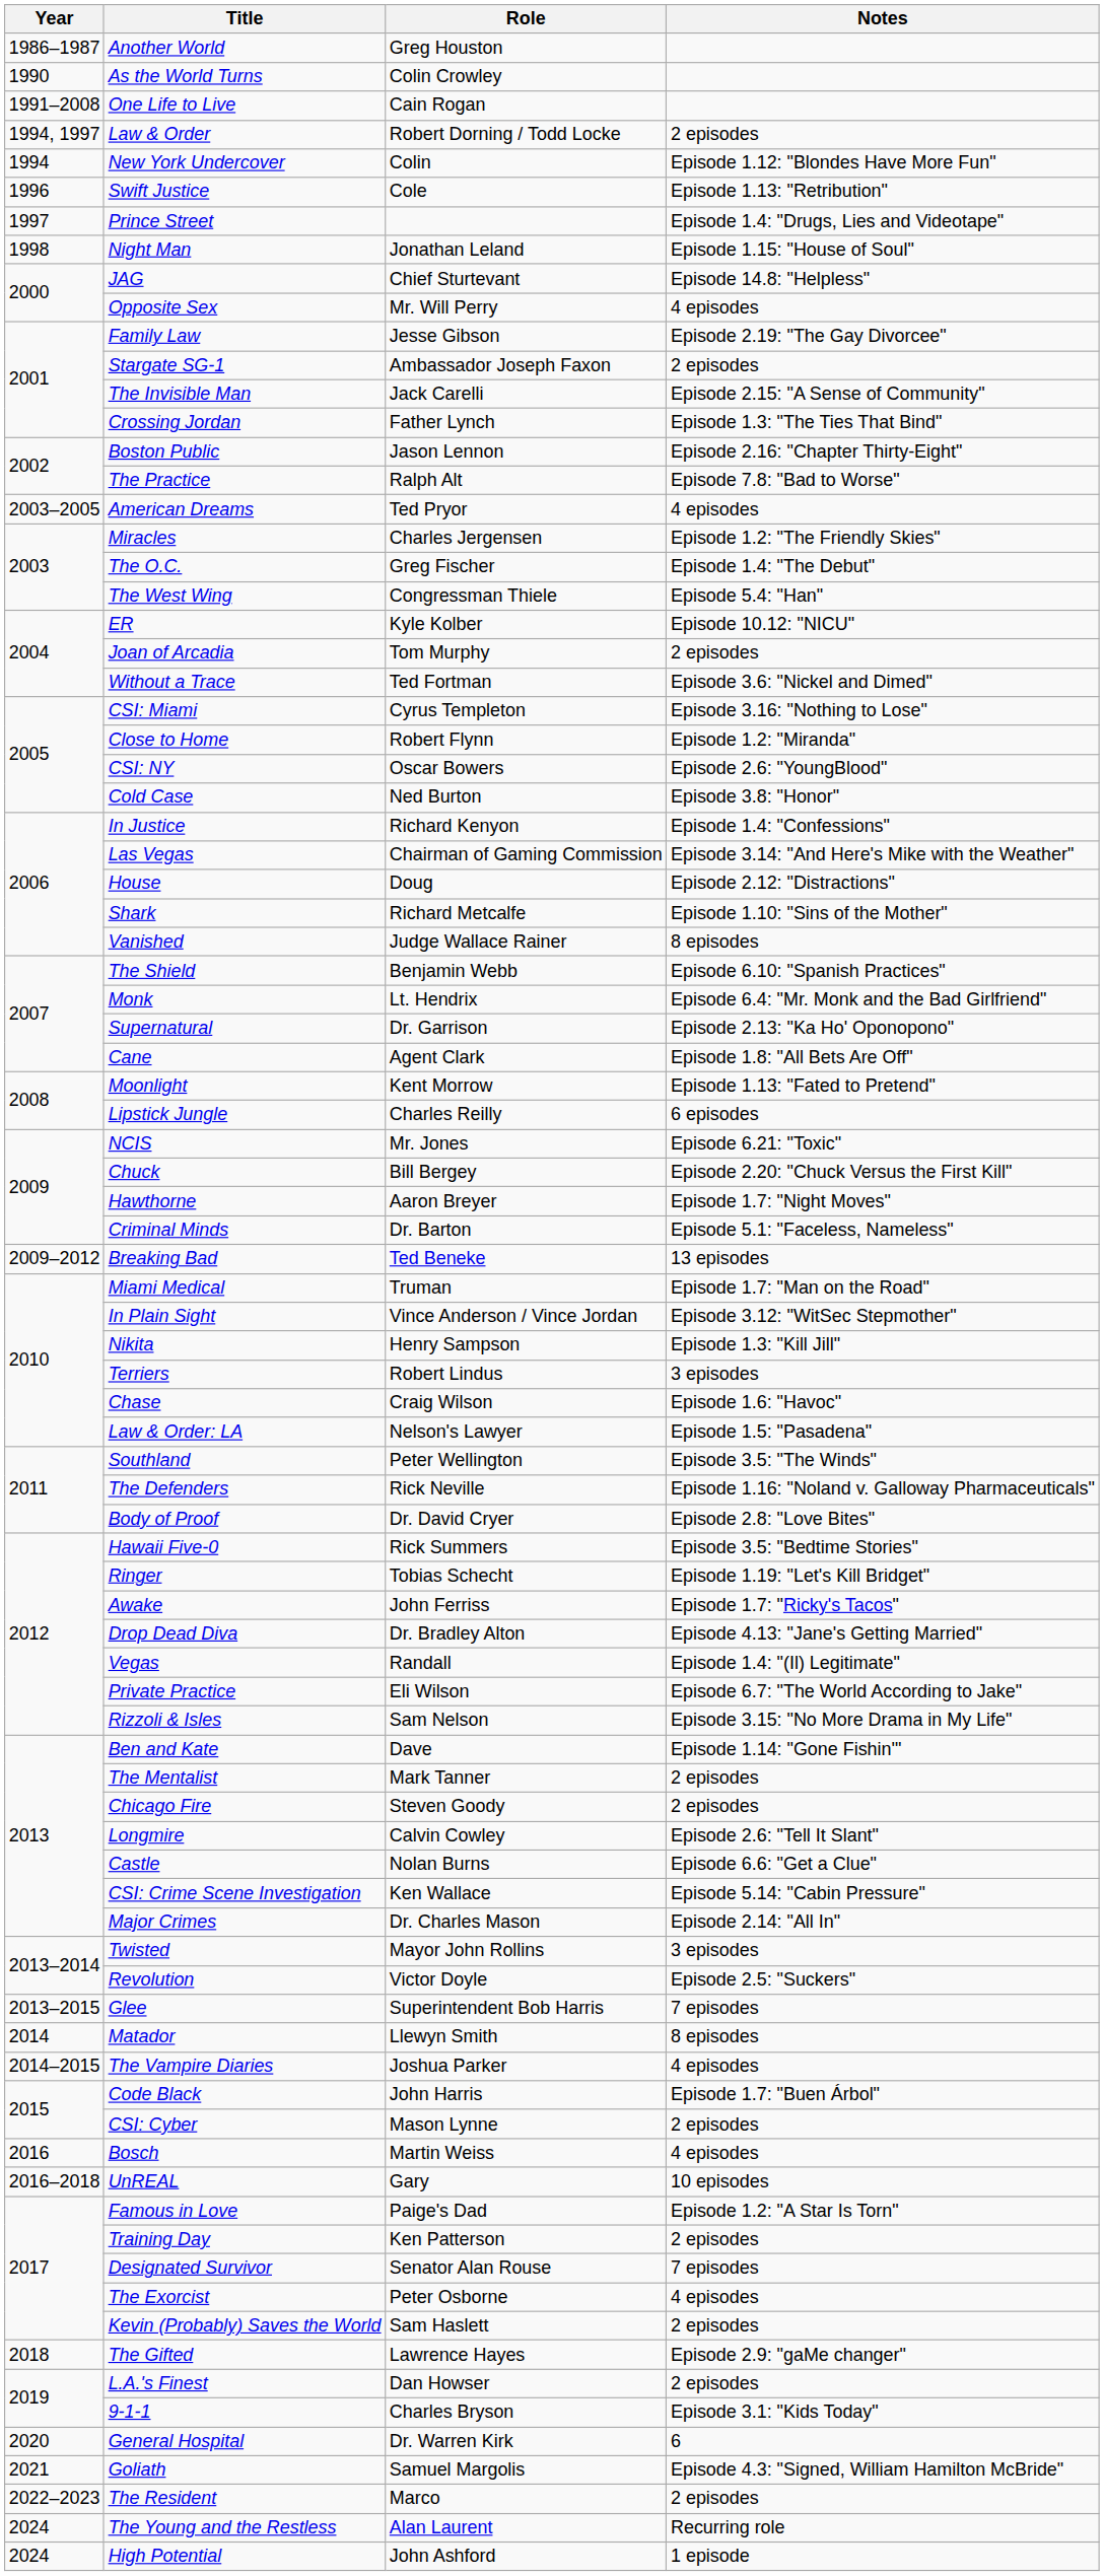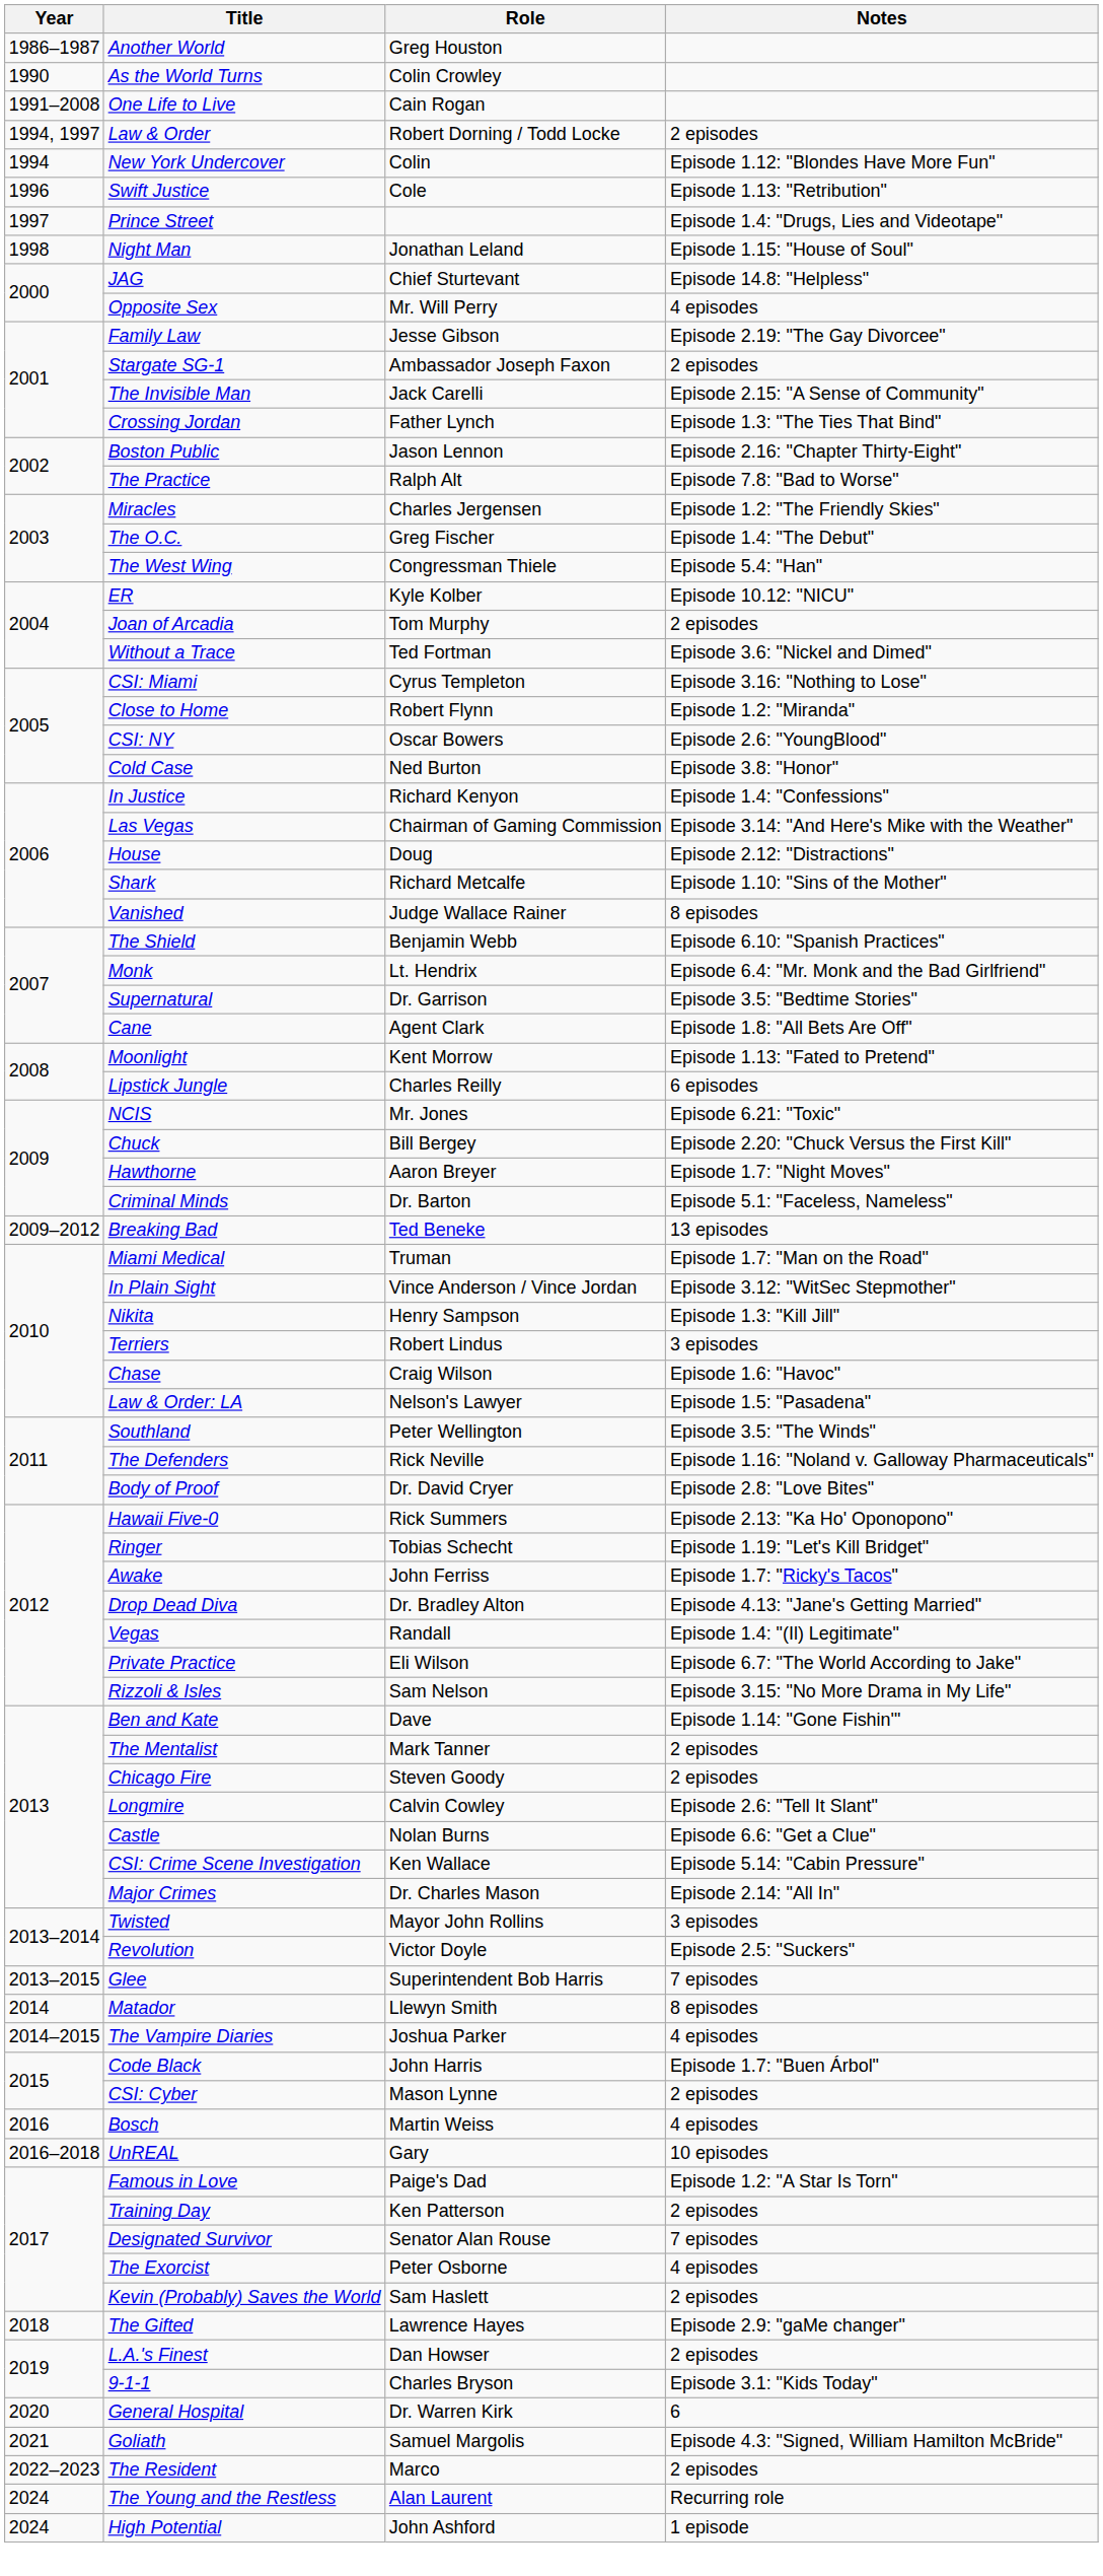- row: 2003–2005 | American Dreams | Ted Pryor | 4 episodes
Supernatural | Notes: Episode 2.13: "Ka Ho' Oponopono" -> Episode 3.5: "Bedtime Stories"
Hawaii Five-0 | Notes: Episode 3.5: "Bedtime Stories" -> Episode 2.13: "Ka Ho' Oponopono"
